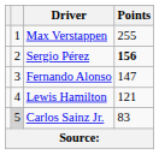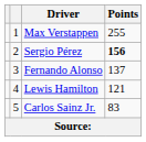Fernando Alonso | Points: 147 -> 137
Carlos Sainz Jr. | column 2: lightgrey background -> no background
